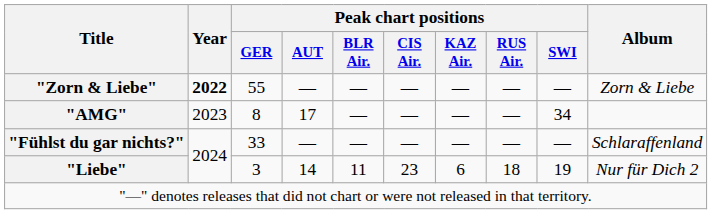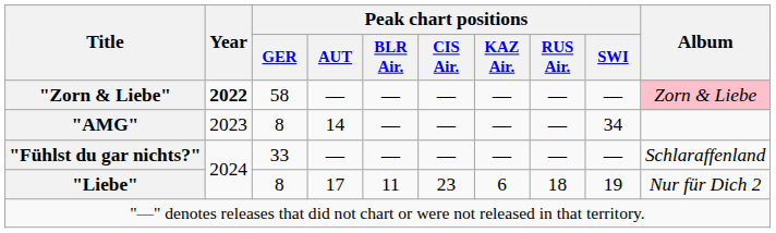"Zorn & Liebe" | Peak chart positions / GER: 55 -> 58
"Zorn & Liebe" | Album: no background -> pink background
"AMG" | Peak chart positions / AUT: 17 -> 14
"Liebe" | Peak chart positions / GER: 3 -> 8
"Liebe" | Peak chart positions / AUT: 14 -> 17
